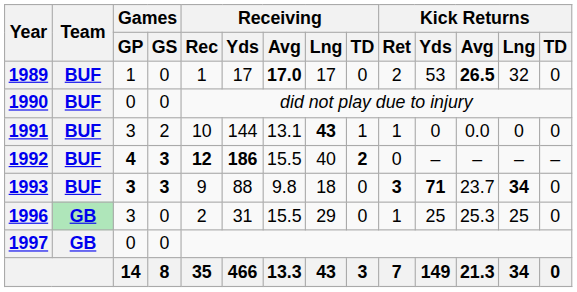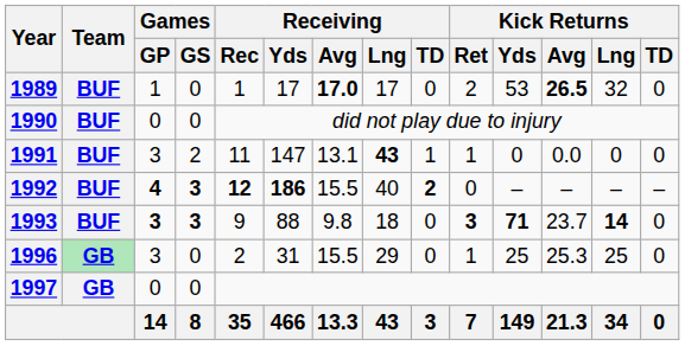1991 | Receiving / Rec: 10 -> 11
1991 | Receiving / Yds: 144 -> 147
1993 | Kick Returns / Lng: 34 -> 14
